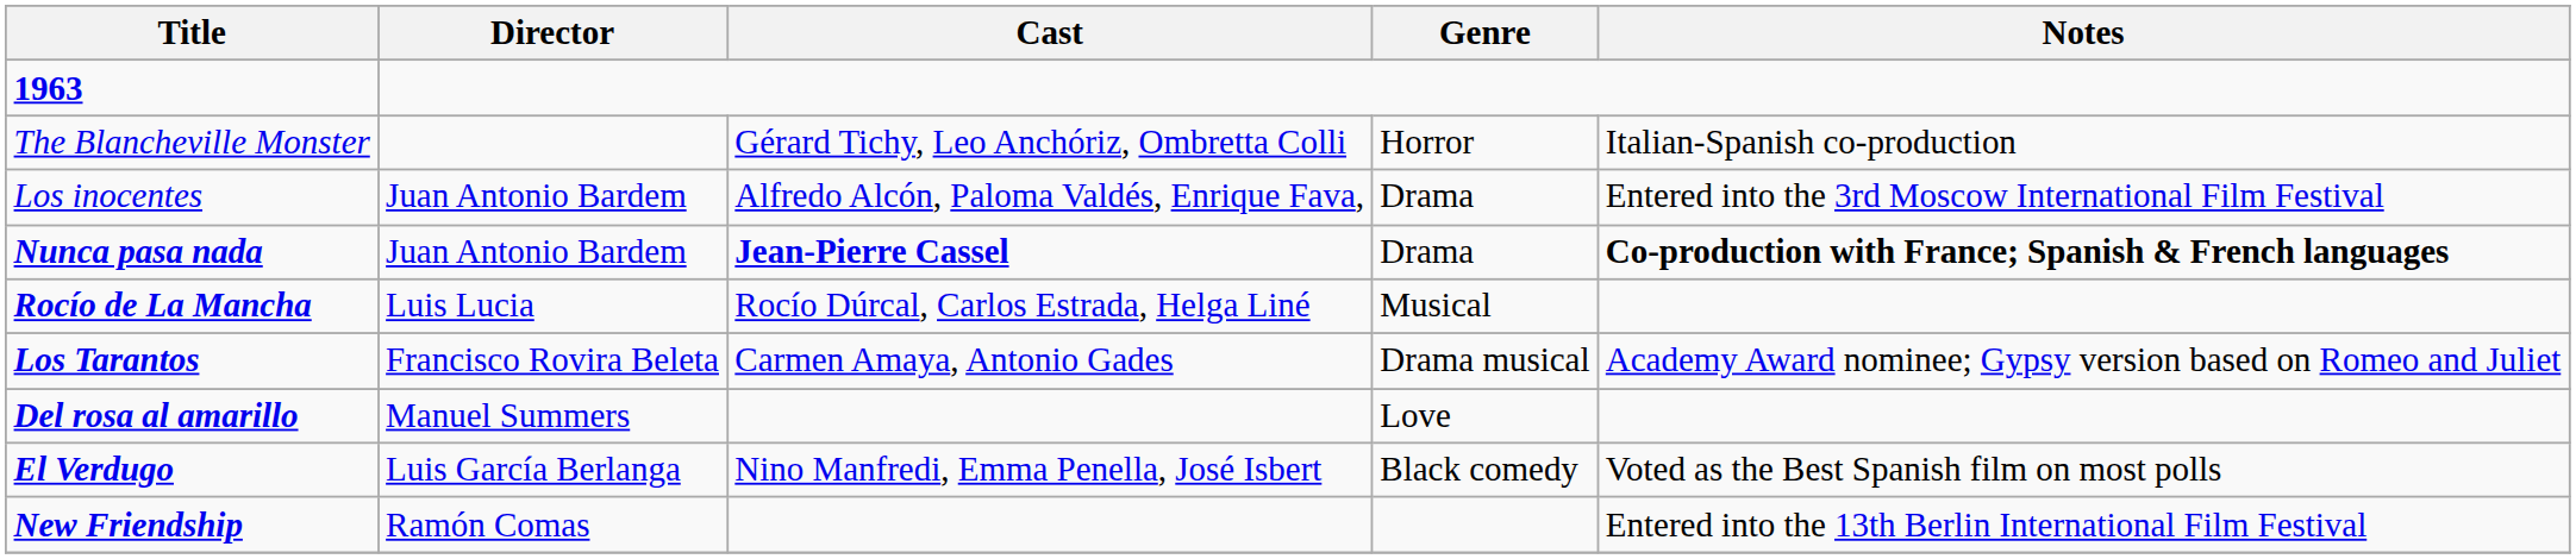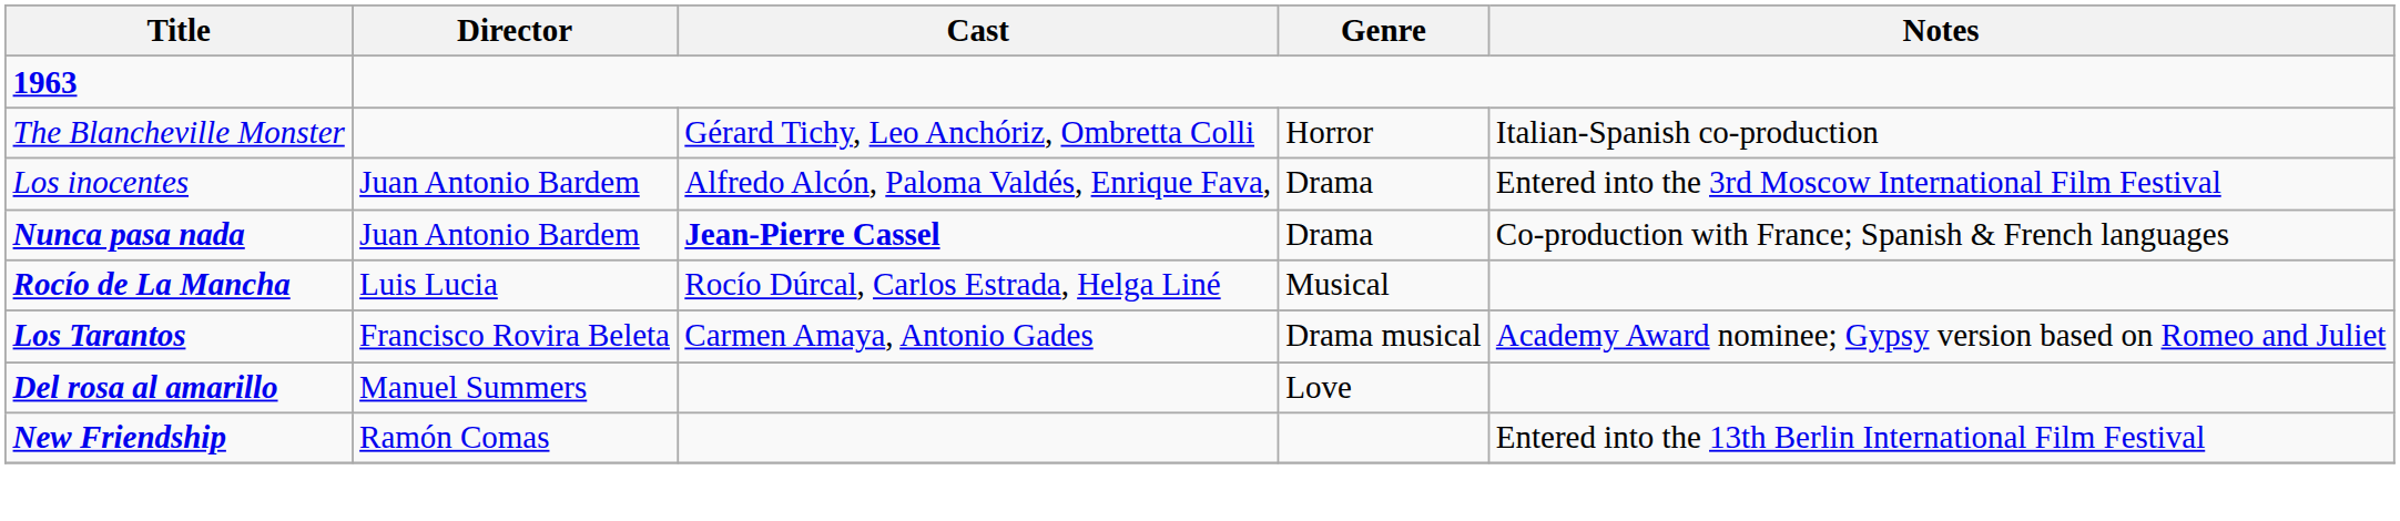Nunca pasa nada | Notes: bold -> normal
- row: El Verdugo | Luis García Berlanga | Nino Manfredi, Emma Penella, José Isbert | Black comedy | Voted as the Best Spanish film on most polls
